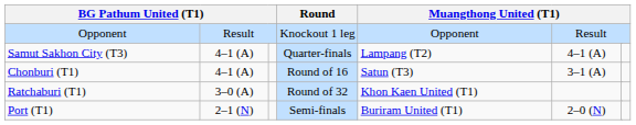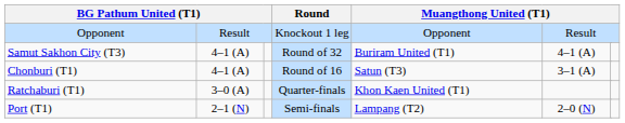Samut Sakhon City (T3) | Round: Quarter-finals -> Round of 32
Samut Sakhon City (T3) | column 6: Lampang (T2) -> Buriram United (T1)
Ratchaburi (T1) | Round: Round of 32 -> Quarter-finals
Port (T1) | column 6: Buriram United (T1) -> Lampang (T2)
